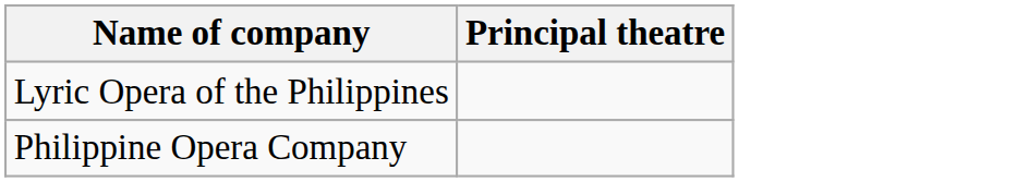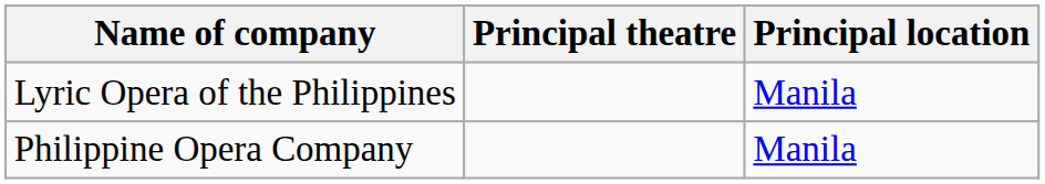+ column: Principal location | Manila | Manila
